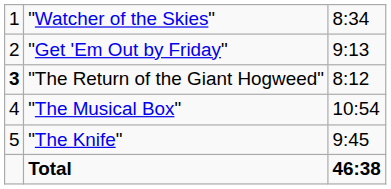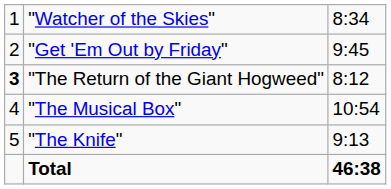"Get 'Em Out by Friday" | column 3: 9:13 -> 9:45
"The Knife" | column 3: 9:45 -> 9:13
